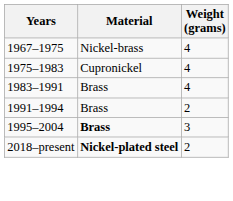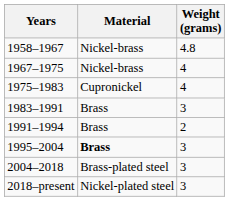+ row: 1958–1967 | Nickel-brass | 4.8
1983–1991 | Weight (grams): 4 -> 3
+ row: 2004–2018 | Brass-plated steel | 3
2018–present | Material: bold -> normal
2018–present | Weight (grams): 2 -> 3
